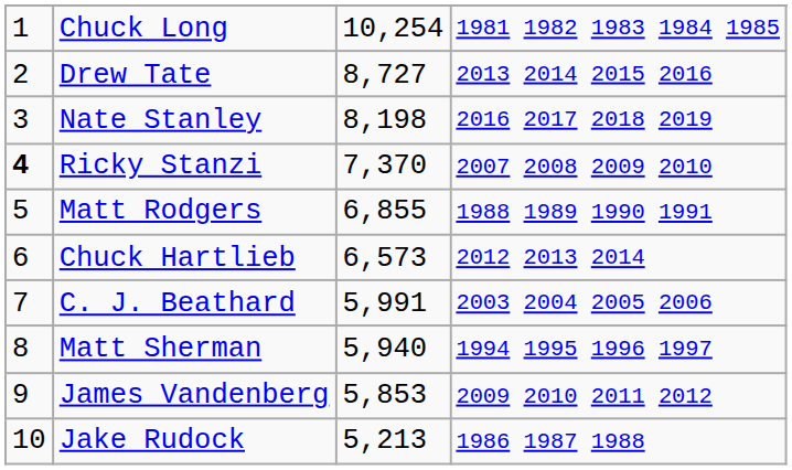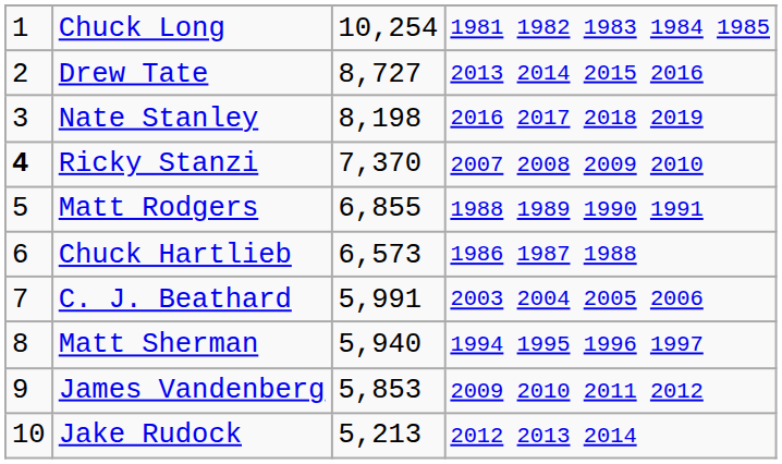Chuck Hartlieb | column 4: 2012 2013 2014 -> 1986 1987 1988
Jake Rudock | column 4: 1986 1987 1988 -> 2012 2013 2014
